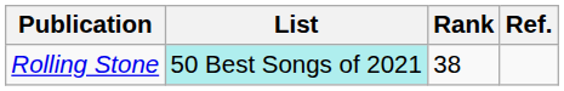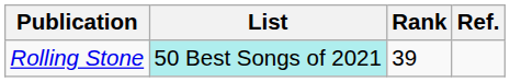Rolling Stone | Rank: 38 -> 39
